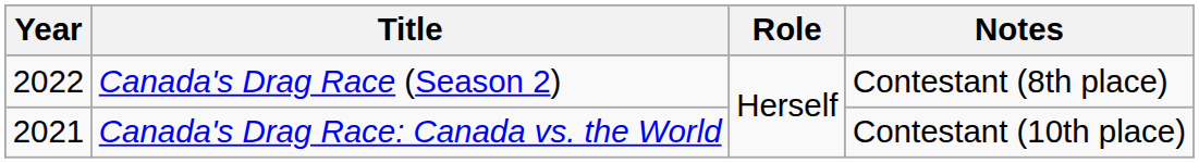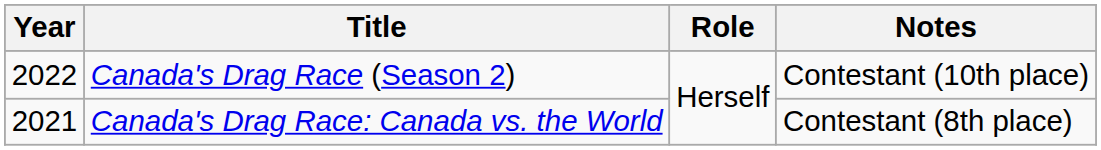Canada's Drag Race (Season 2) | Notes: Contestant (8th place) -> Contestant (10th place)
Canada's Drag Race: Canada vs. the World | Notes: Contestant (10th place) -> Contestant (8th place)
